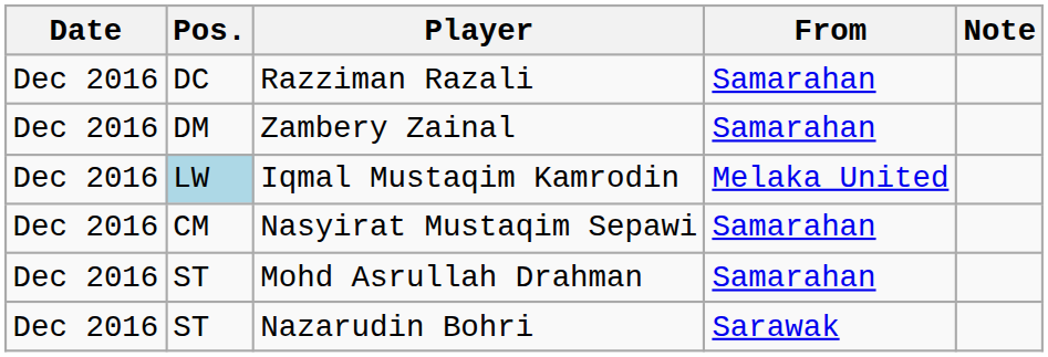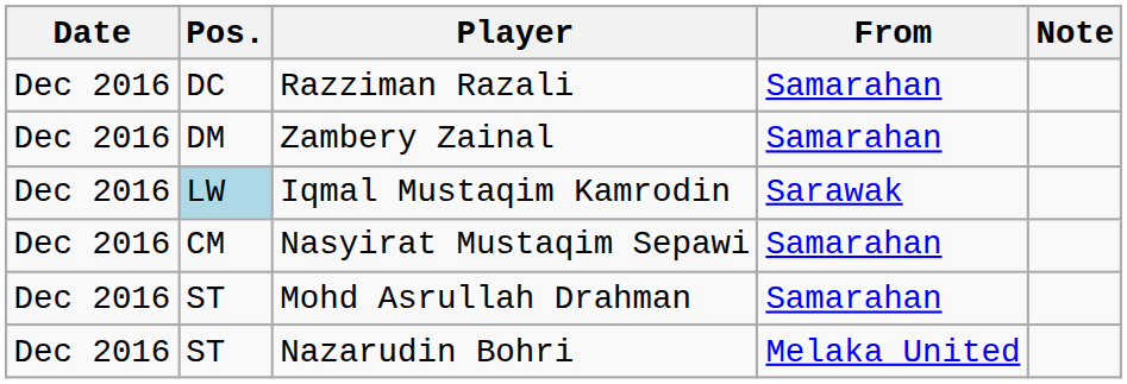Iqmal Mustaqim Kamrodin | From: Melaka United -> Sarawak
Nazarudin Bohri | From: Sarawak -> Melaka United
